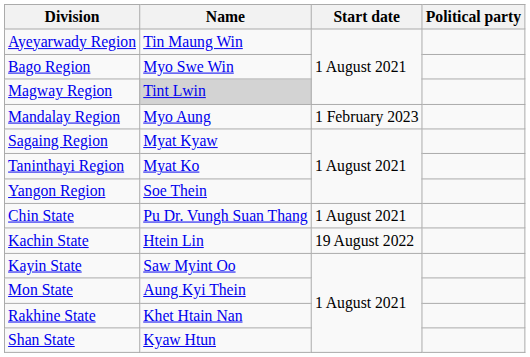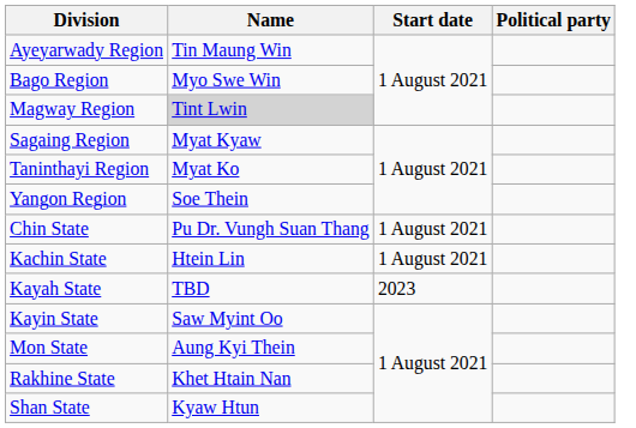- row: Mandalay Region | Myo Aung | 1 February 2023
Kachin State | Start date: 19 August 2022 -> 1 August 2021
+ row: Kayah State | TBD | 2023
